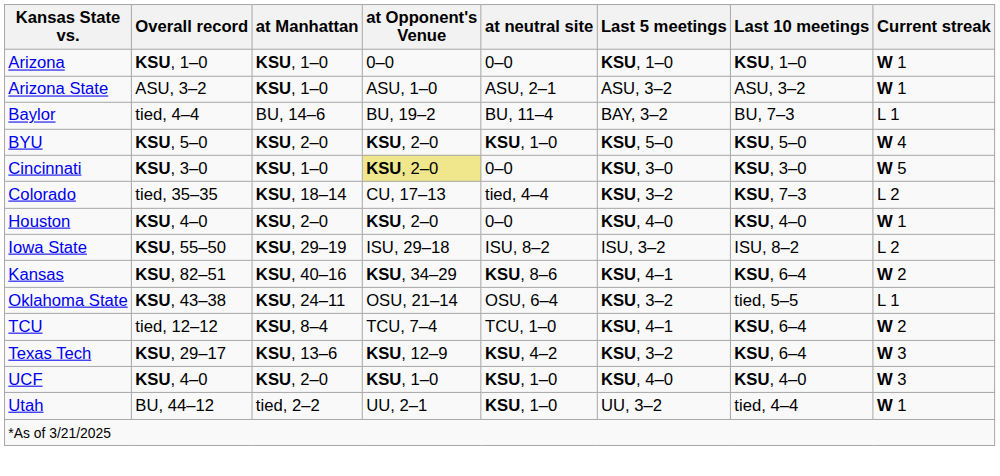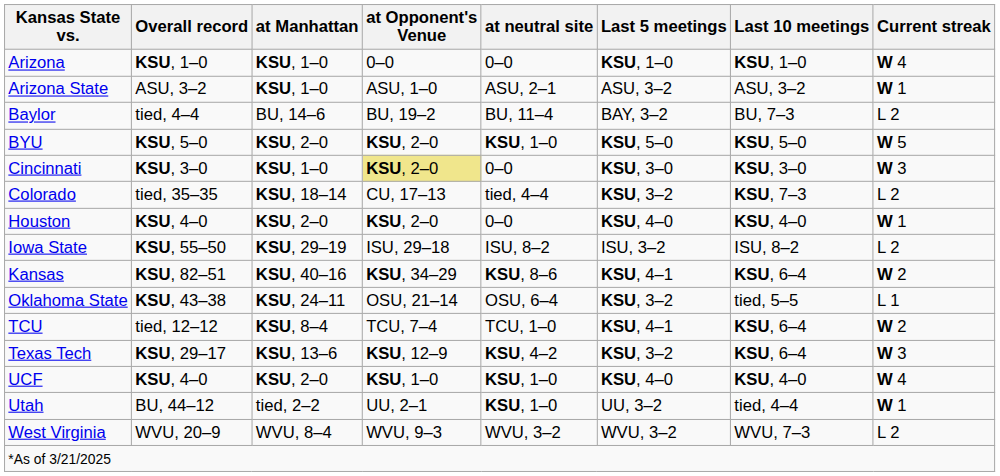Arizona | Current streak: W 1 -> W 4
Baylor | Current streak: L 1 -> L 2
BYU | Current streak: W 4 -> W 5
Cincinnati | Current streak: W 5 -> W 3
UCF | Current streak: W 3 -> W 4
+ row: West Virginia | WVU, 20–9 | WVU, 8–4 | WVU, 9–3 | WVU, 3–2 | WVU, 3–2 | WVU, 7–3 | L 2
